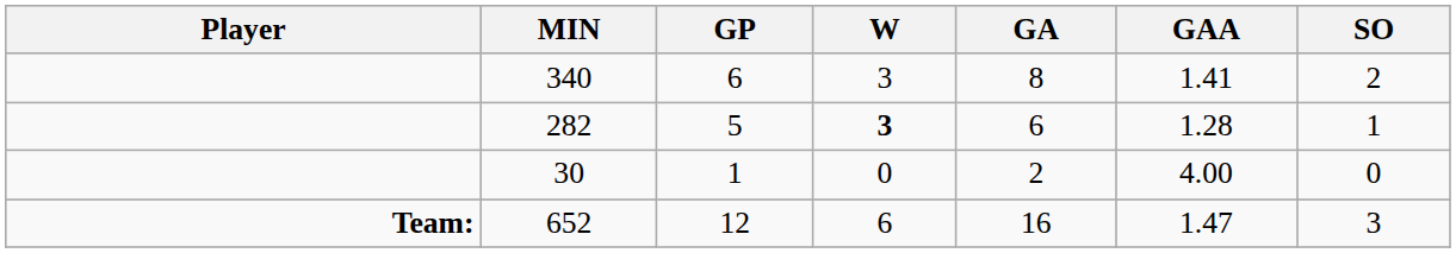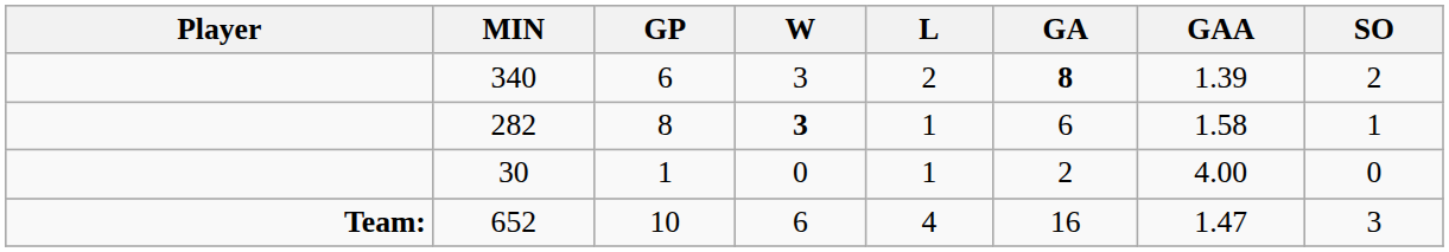+ column: L | 2 | 1 | 1 | 4
340 | GA: normal -> bold
340 | GAA: 1.41 -> 1.39
282 | GP: 5 -> 8
282 | GAA: 1.28 -> 1.58
652 | GP: 12 -> 10
